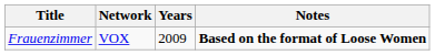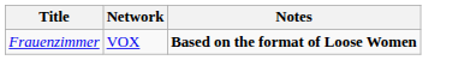- column: Years | 2009
